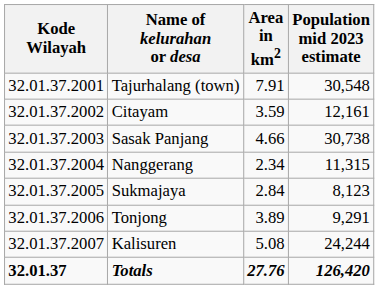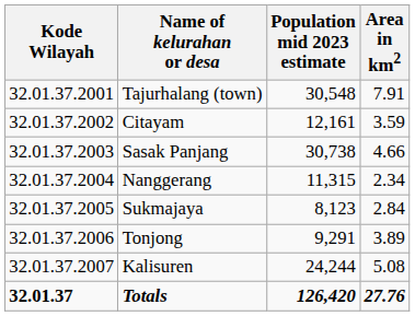columns swapped: Area in km2 <-> Population mid 2023 estimate
